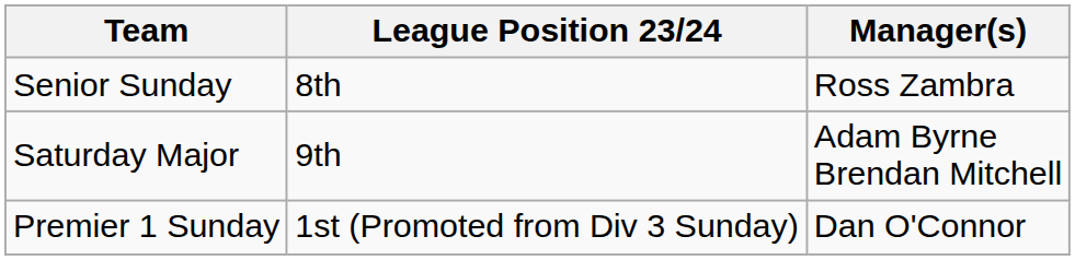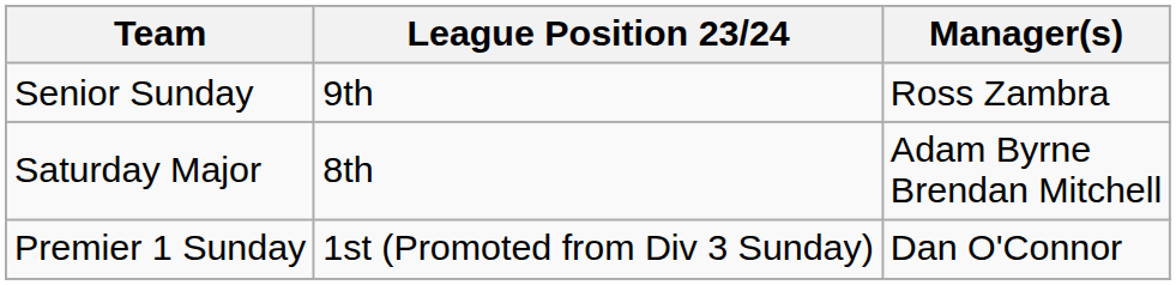Senior Sunday | League Position 23/24: 8th -> 9th
Saturday Major | League Position 23/24: 9th -> 8th
